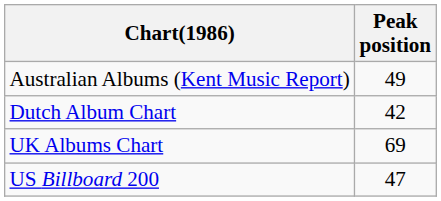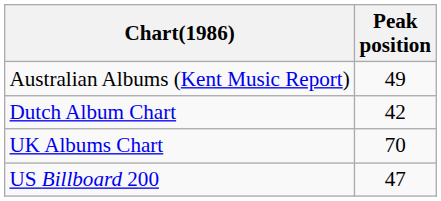UK Albums Chart | Peak position: 69 -> 70
